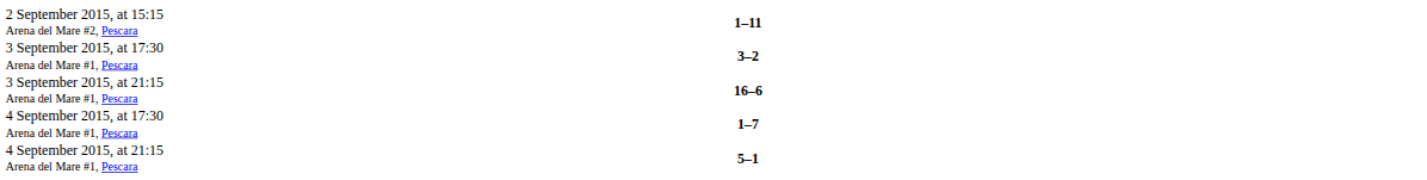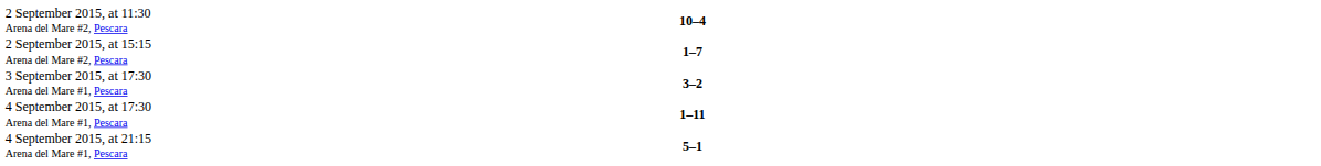+ row: 2 September 2015, at 11:30 Arena del Mare #2, Pescara | 10–4
2 September 2015, at 15:15 Arena del Mare #2, Pescara | column 3: 1–11 -> 1–7
- row: 3 September 2015, at 21:15 Arena del Mare #1, Pescara | 16–6
4 September 2015, at 17:30 Arena del Mare #1, Pescara | column 3: 1–7 -> 1–11
